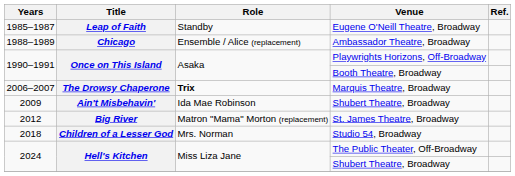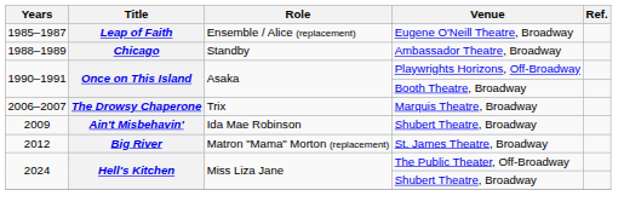Eugene O'Neill Theatre, Broadway | Role: Standby -> Ensemble / Alice (replacement)
Ambassador Theatre, Broadway | Role: Ensemble / Alice (replacement) -> Standby
Marquis Theatre, Broadway | Role: bold -> normal
- row: 2018 | Children of a Lesser God | Mrs. Norman | Studio 54, Broadway
